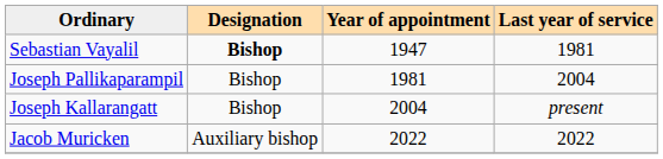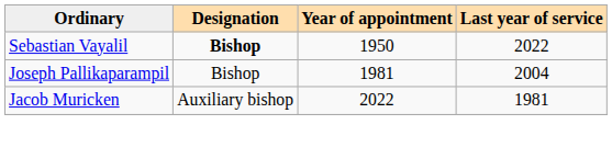Sebastian Vayalil | Year of appointment: 1947 -> 1950
Sebastian Vayalil | Last year of service: 1981 -> 2022
- row: Joseph Kallarangatt | Bishop | 2004 | present
Jacob Muricken | Last year of service: 2022 -> 1981
